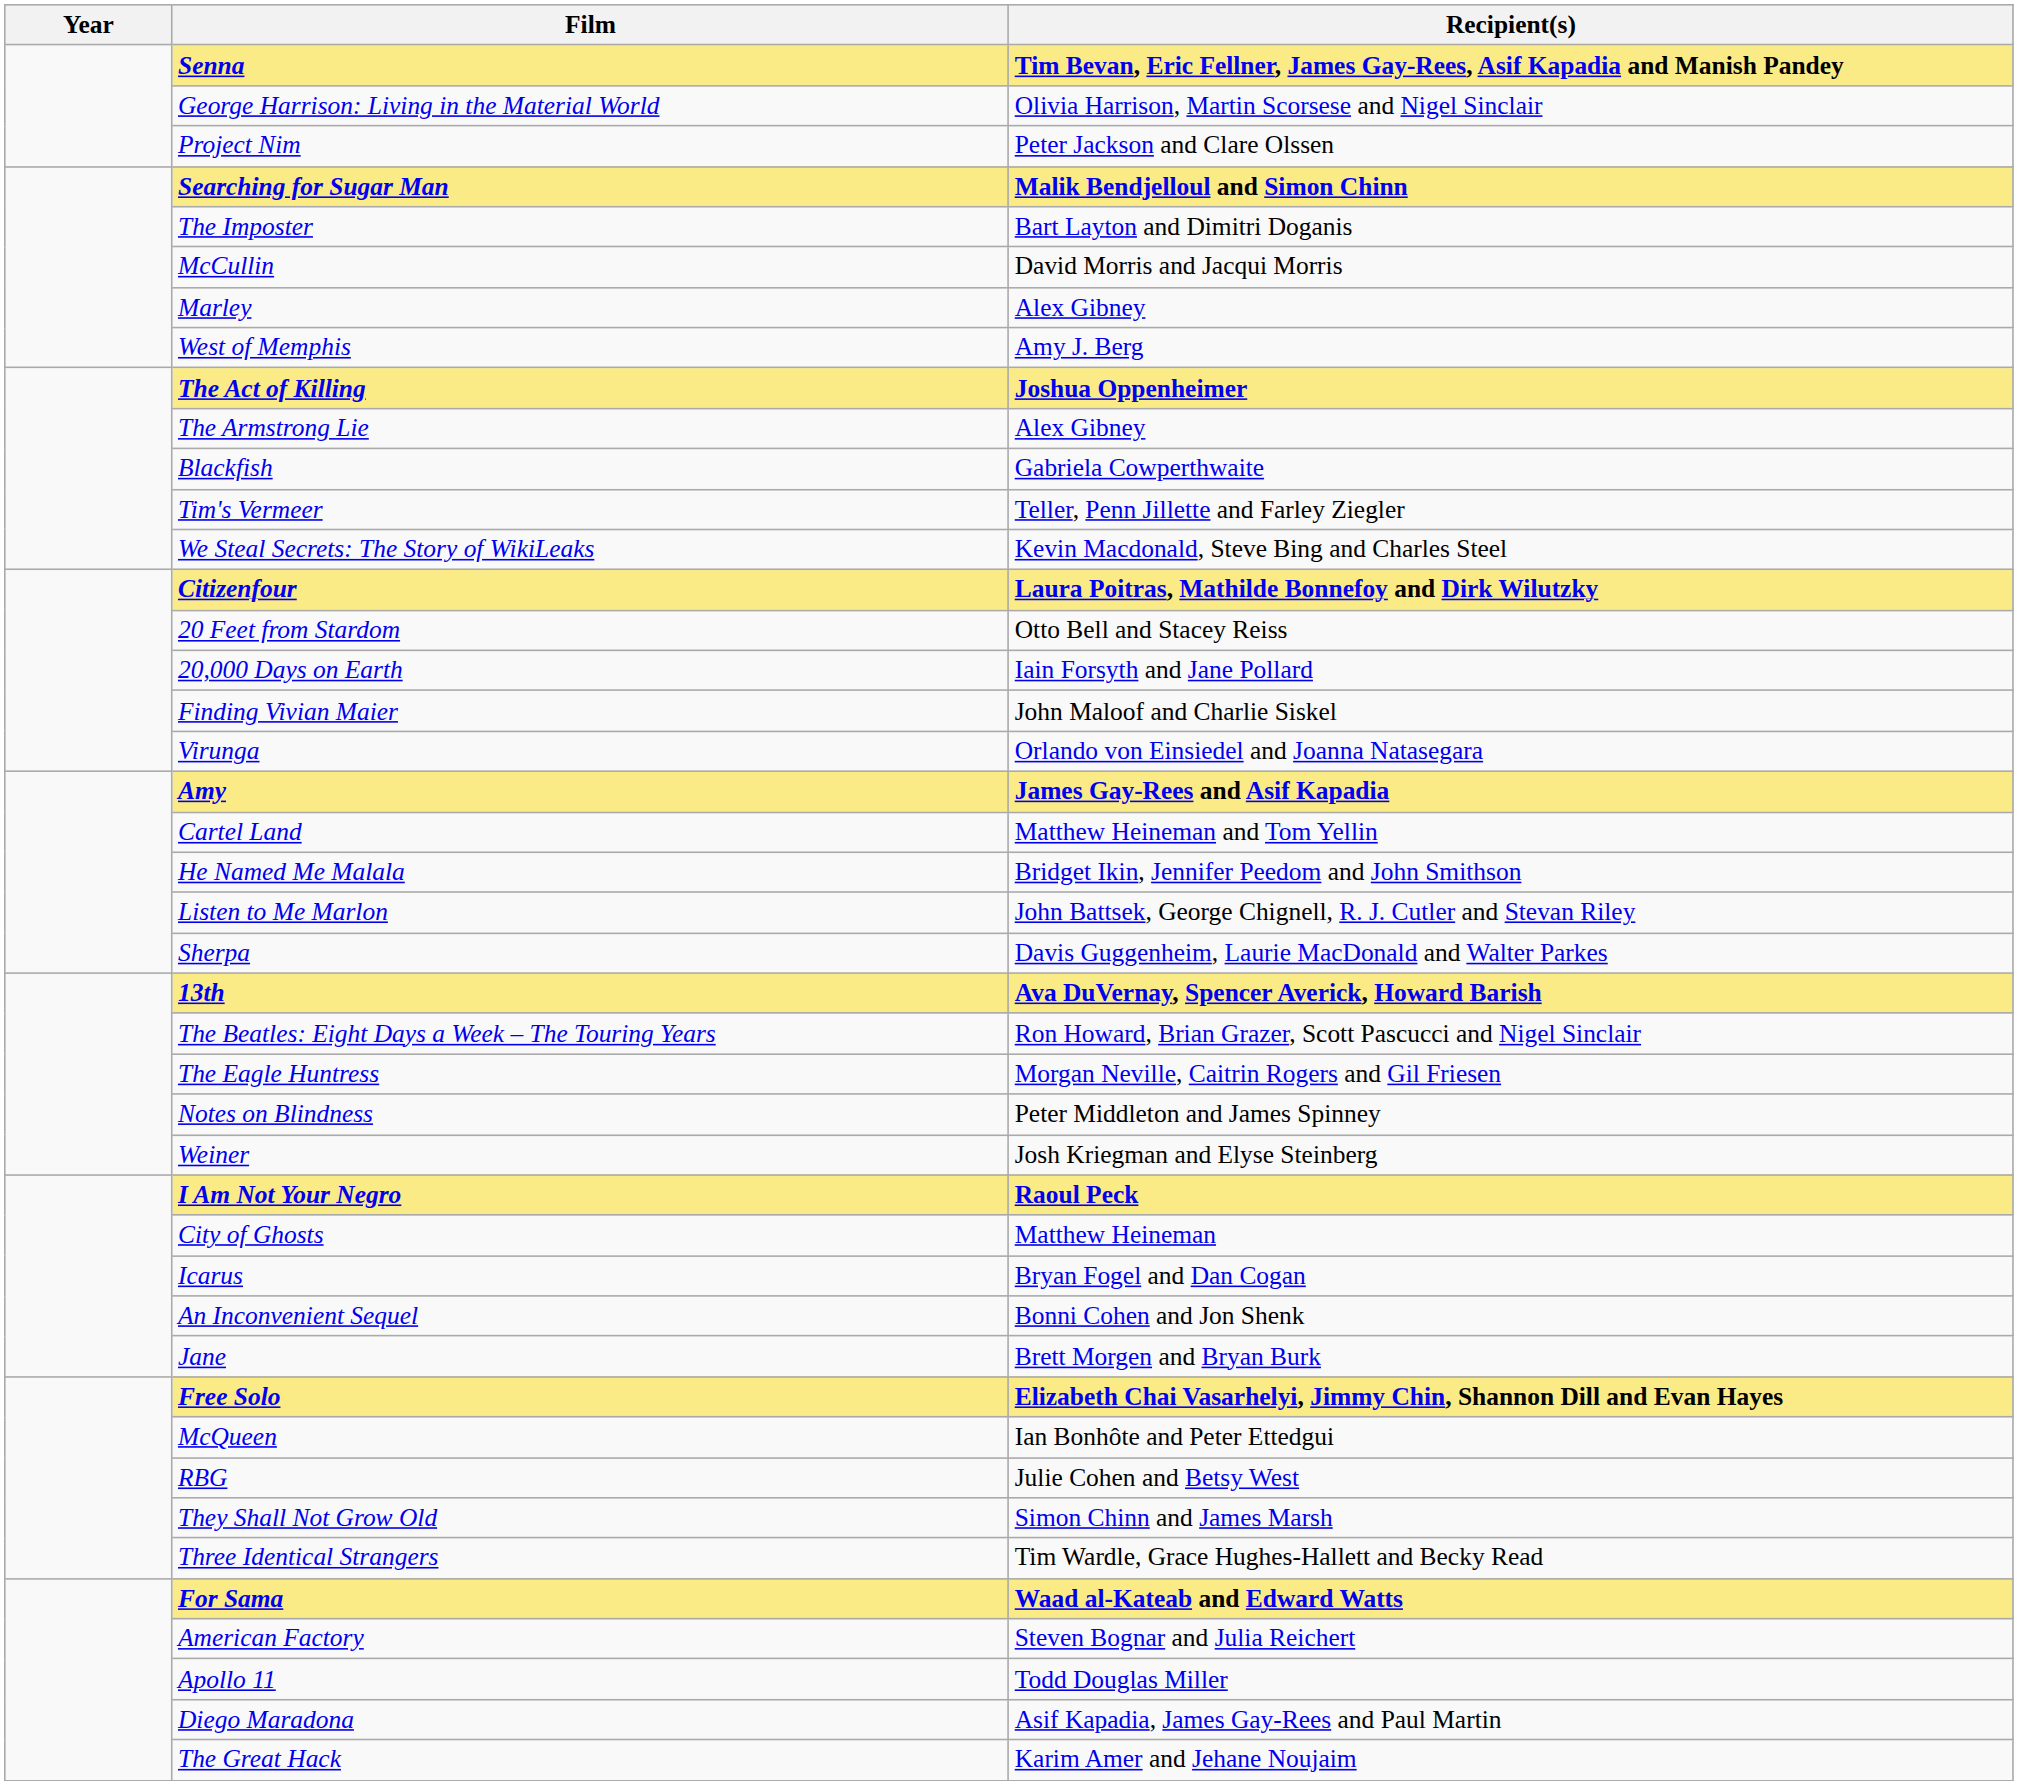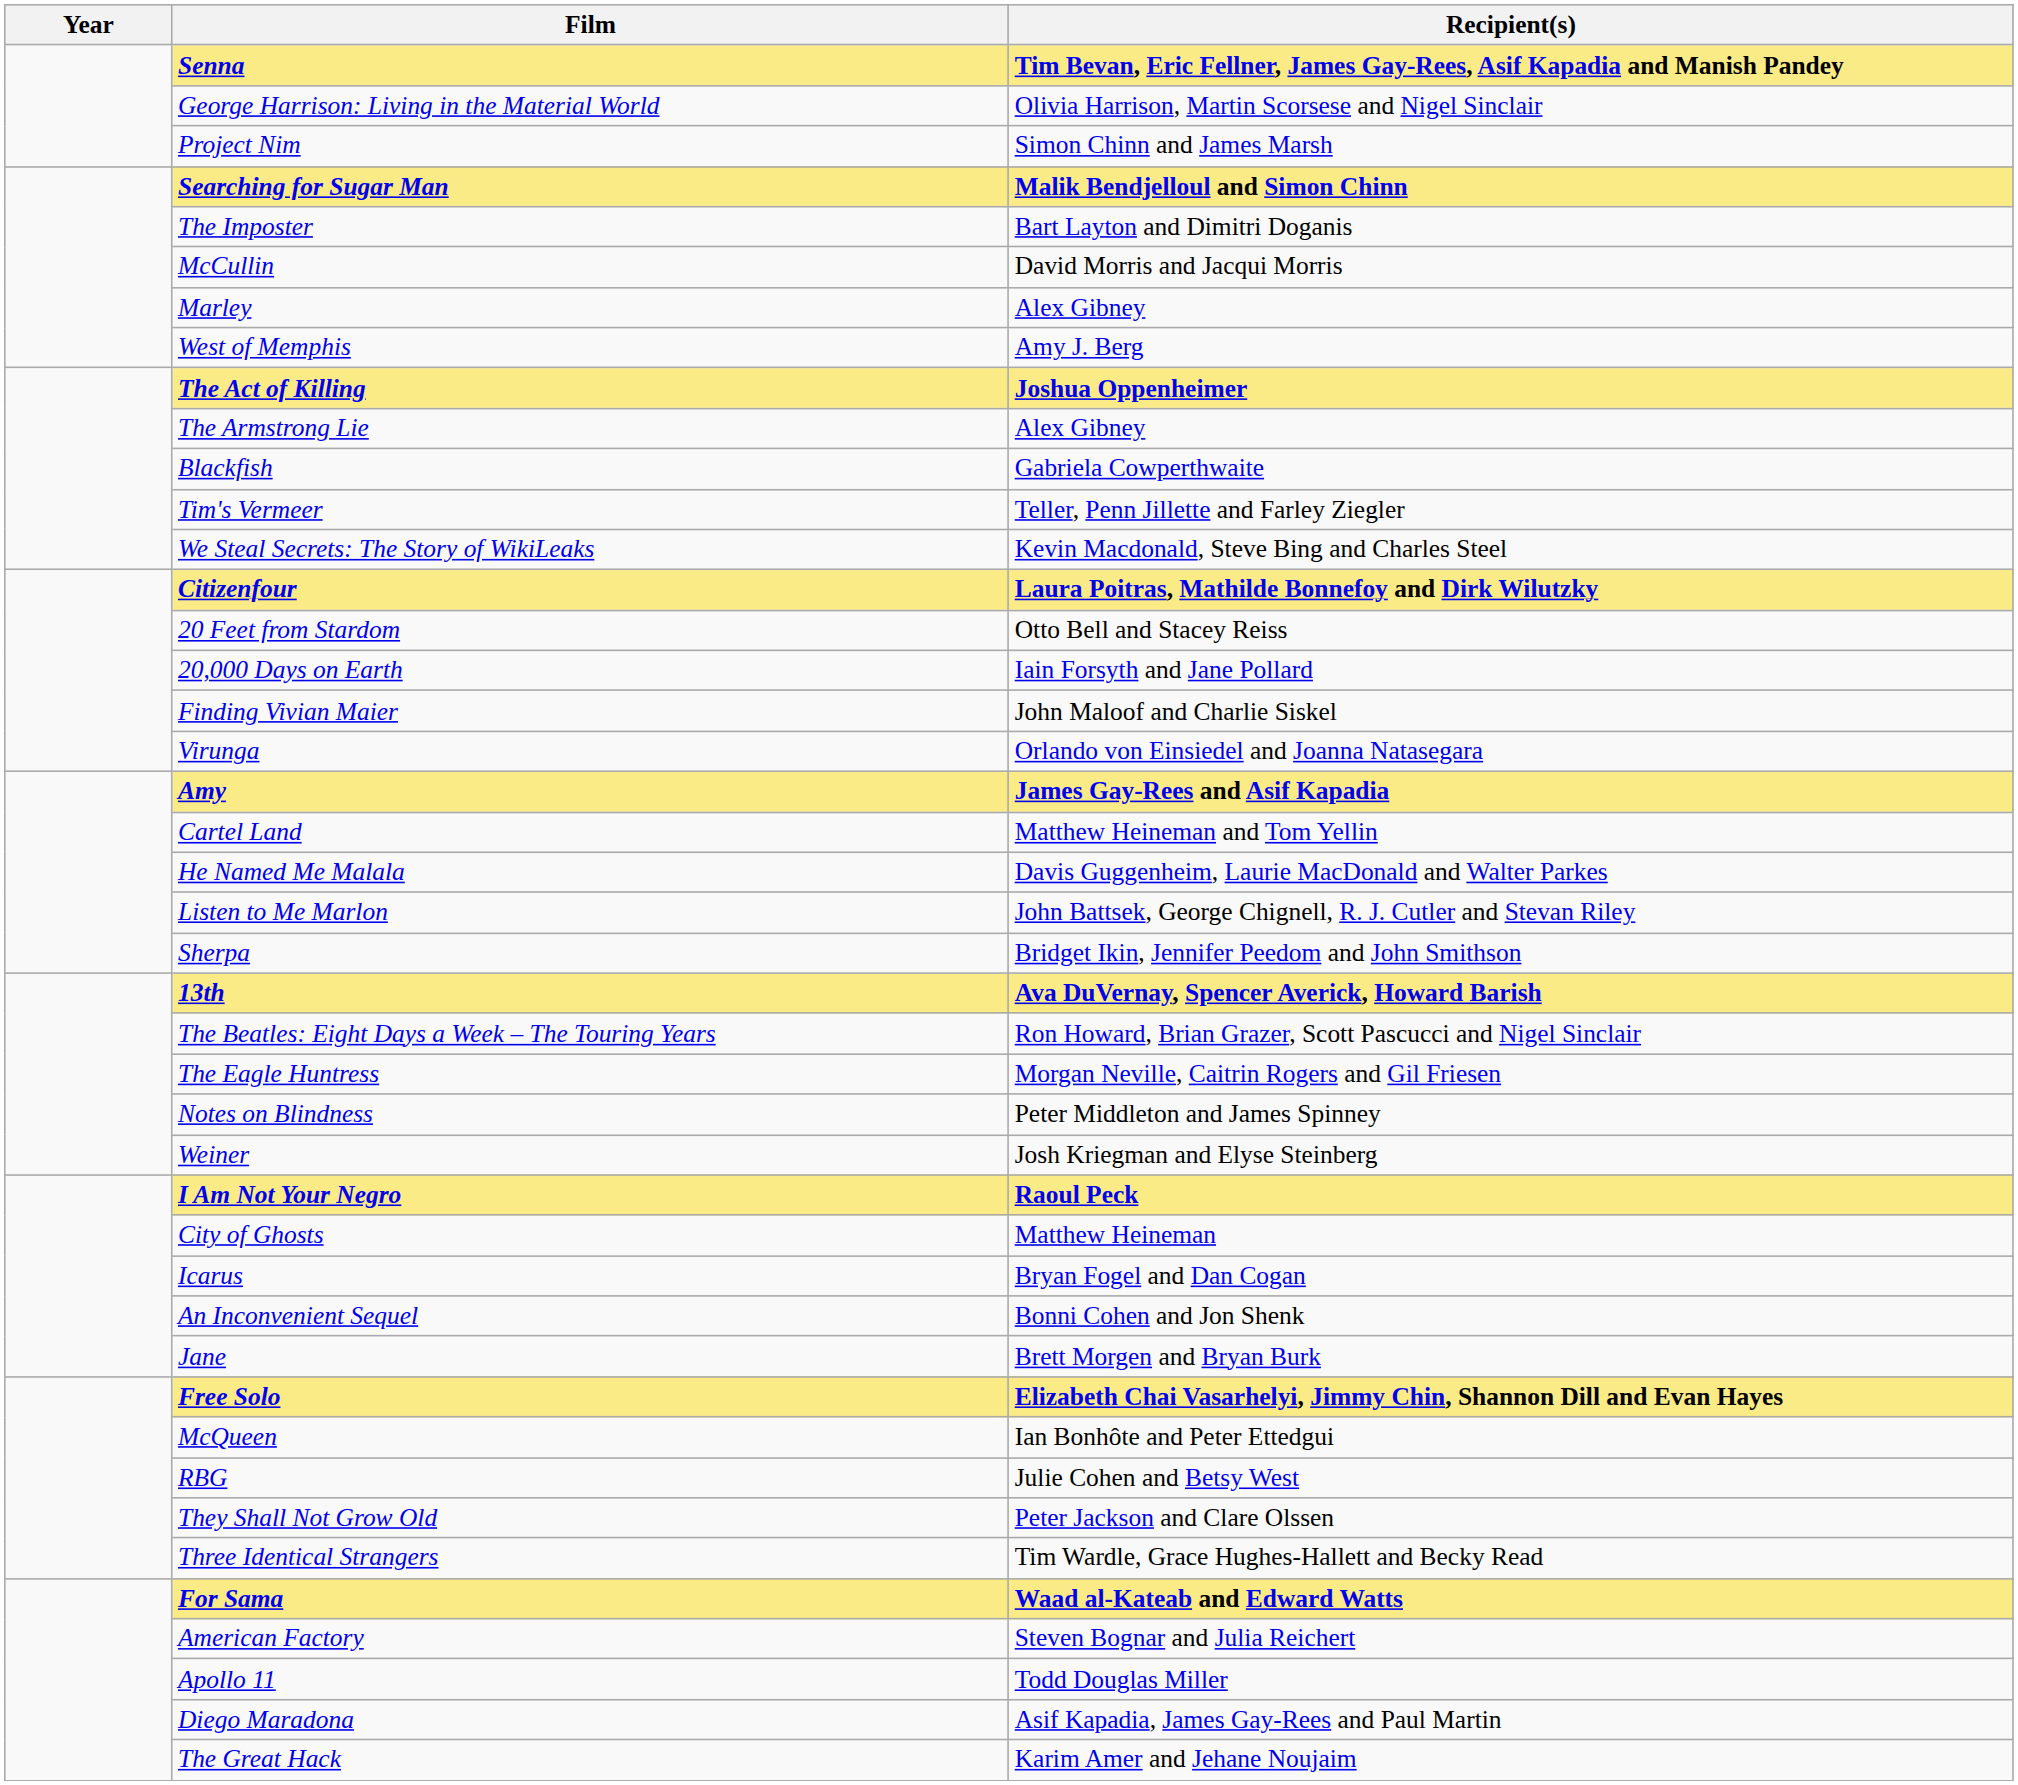Project Nim | Recipient(s): Peter Jackson and Clare Olssen -> Simon Chinn and James Marsh
He Named Me Malala | Recipient(s): Bridget Ikin, Jennifer Peedom and John Smithson -> Davis Guggenheim, Laurie MacDonald and Walter Parkes
Sherpa | Recipient(s): Davis Guggenheim, Laurie MacDonald and Walter Parkes -> Bridget Ikin, Jennifer Peedom and John Smithson
They Shall Not Grow Old | Recipient(s): Simon Chinn and James Marsh -> Peter Jackson and Clare Olssen
